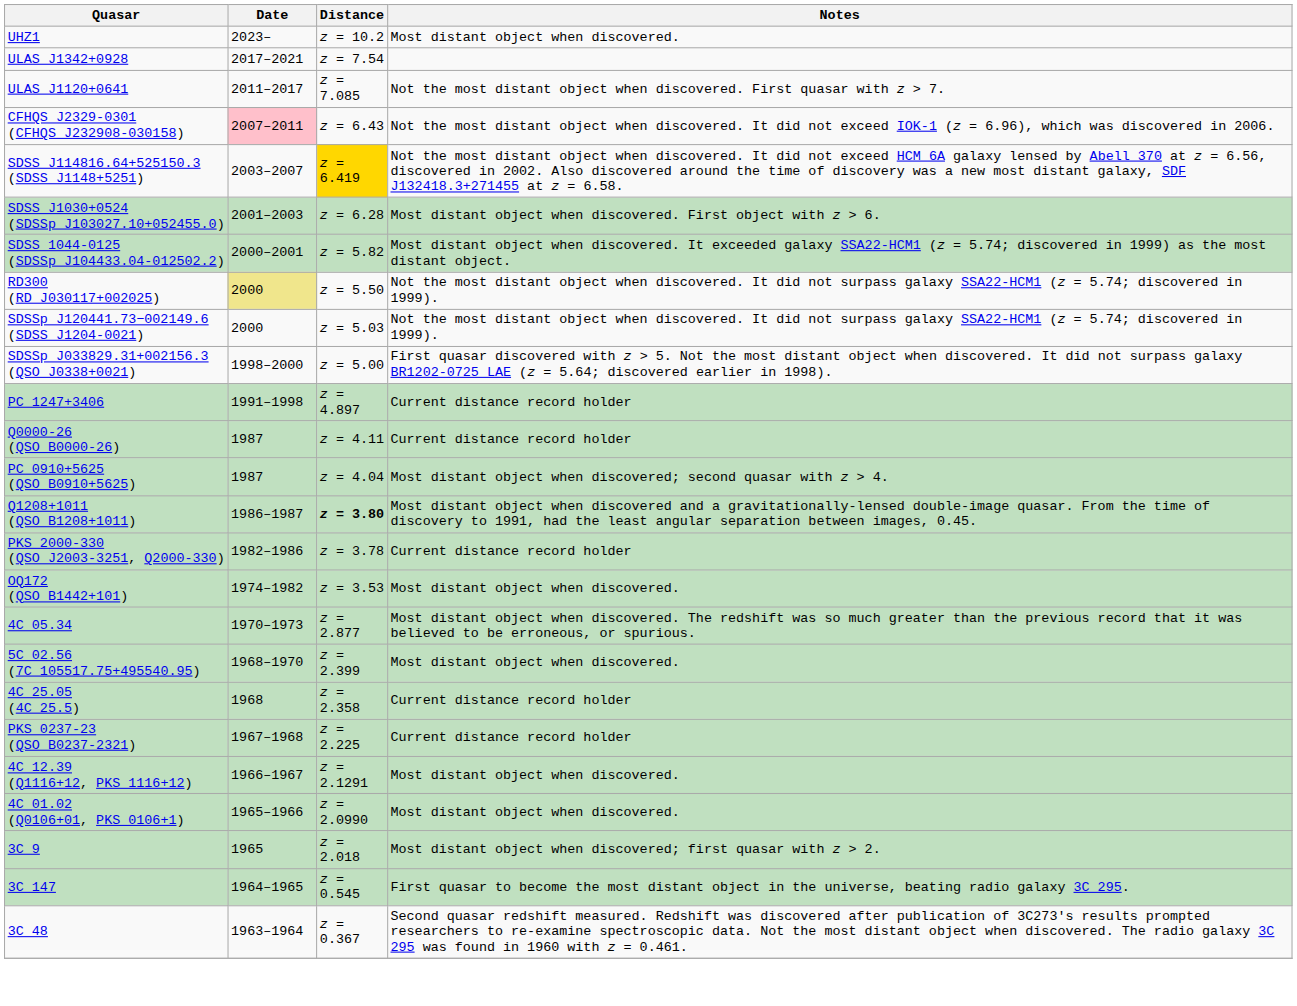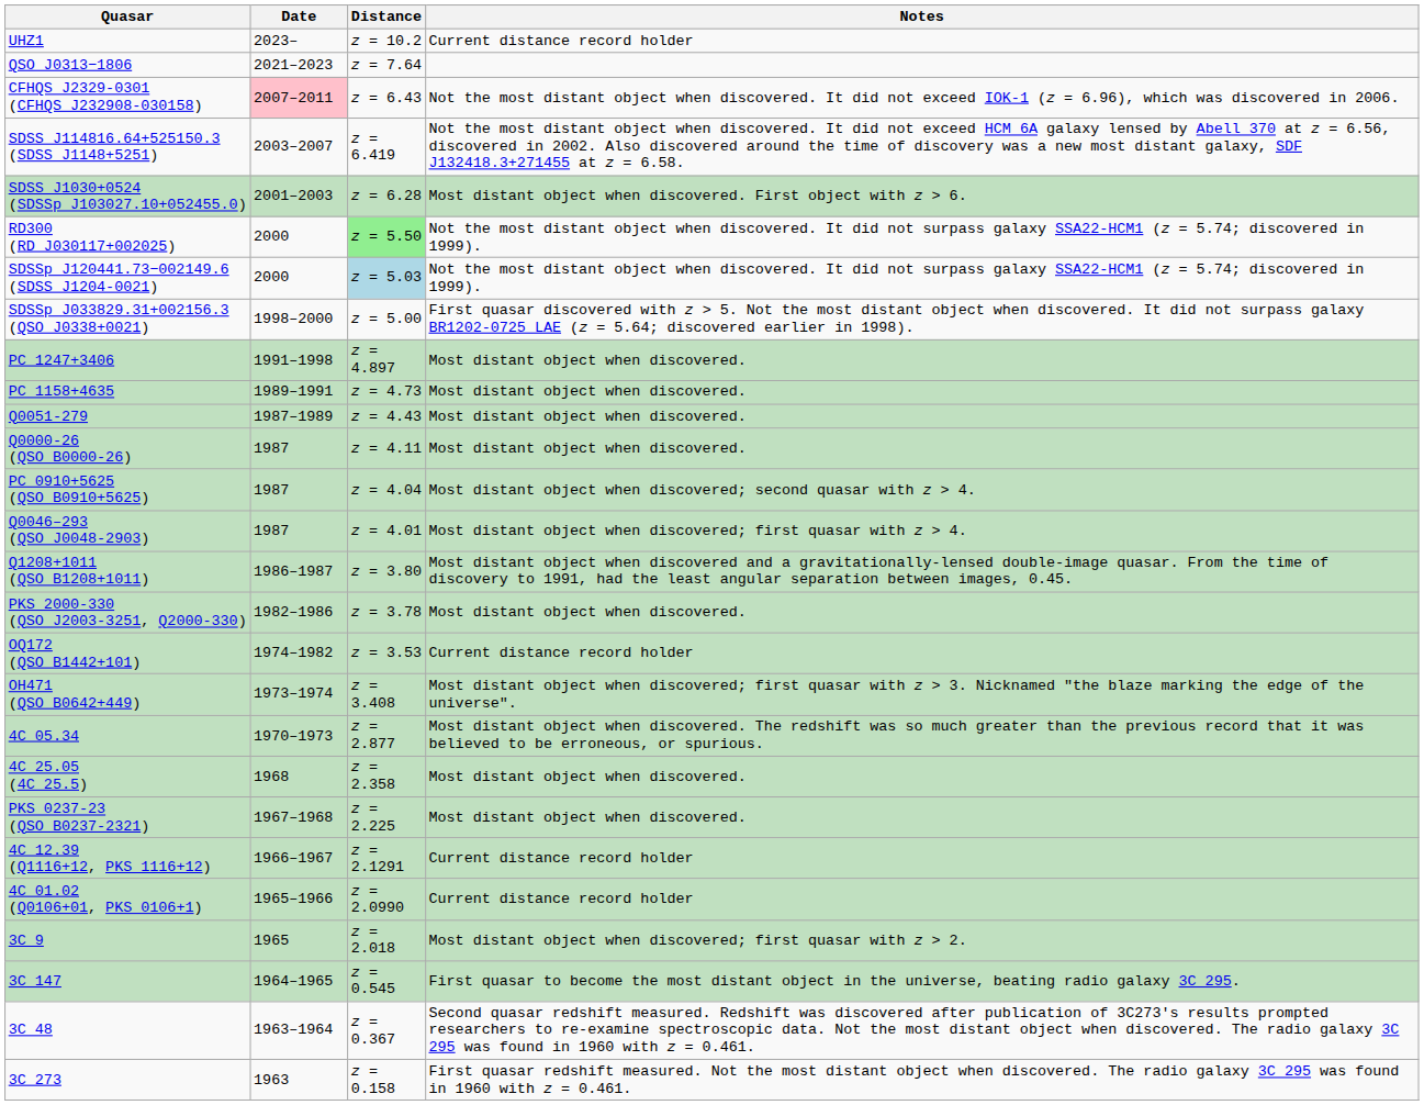UHZ1 | Notes: Most distant object when discovered. -> Current distance record holder
+ row: QSO J0313−1806 | 2021–2023 | z = 7.64
- row: ULAS J1342+0928 | 2017–2021 | z = 7.54
- row: ULAS J1120+0641 | 2011–2017 | z = 7.085 | Not the most distant object when discovered. First quasar with z > 7.
SDSS J114816.64+525150.3 (SDSS J1148+5251) | Distance: gold background -> no background
- row: SDSS 1044-0125 (SDSSp J104433.04-012502.2) | 2000–2001 | z = 5.82 | Most distant object when discovered. It exceeded galaxy SSA22-HCM1 (z = 5.74; discovered in 1999) as the most distant object.
RD300 (RD J030117+002025) | Date: khaki background -> no background
RD300 (RD J030117+002025) | Distance: no background -> lightgreen background
SDSSp J120441.73−002149.6 (SDSS J1204-0021) | Distance: no background -> lightblue background
PC 1247+3406 | Notes: Current distance record holder -> Most distant object when discovered.
+ row: PC 1158+4635 | 1989–1991 | z = 4.73 | Most distant object when discovered.
+ row: Q0051-279 | 1987–1989 | z = 4.43 | Most distant object when discovered.
Q0000-26 (QSO B0000-26) | Notes: Current distance record holder -> Most distant object when discovered.
+ row: Q0046–293 (QSO J0048-2903) | 1987 | z = 4.01 | Most distant object when discovered; first quasar with z > 4.
Q1208+1011 (QSO B1208+1011) | Distance: bold -> normal
PKS 2000-330 (QSO J2003-3251, Q2000-330) | Notes: Current distance record holder -> Most distant object when discovered.
OQ172 (QSO B1442+101) | Notes: Most distant object when discovered. -> Current distance record holder
+ row: OH471 (QSO B0642+449) | 1973–1974 | z = 3.408 | Most distant object when discovered; first quasar with z > 3. Nicknamed "the blaze marking the edge of the universe".
- row: 5C 02.56 (7C 105517.75+495540.95) | 1968–1970 | z = 2.399 | Most distant object when discovered.
4C 25.05 (4C 25.5) | Notes: Current distance record holder -> Most distant object when discovered.
PKS 0237-23 (QSO B0237-2321) | Notes: Current distance record holder -> Most distant object when discovered.
4C 12.39 (Q1116+12, PKS 1116+12) | Notes: Most distant object when discovered. -> Current distance record holder
4C 01.02 (Q0106+01, PKS 0106+1) | Notes: Most distant object when discovered. -> Current distance record holder
+ row: 3C 273 | 1963 | z = 0.158 | First quasar redshift measured. Not the most distant object when discovered. The radio galaxy 3C 295 was found in 1960 with z = 0.461.
